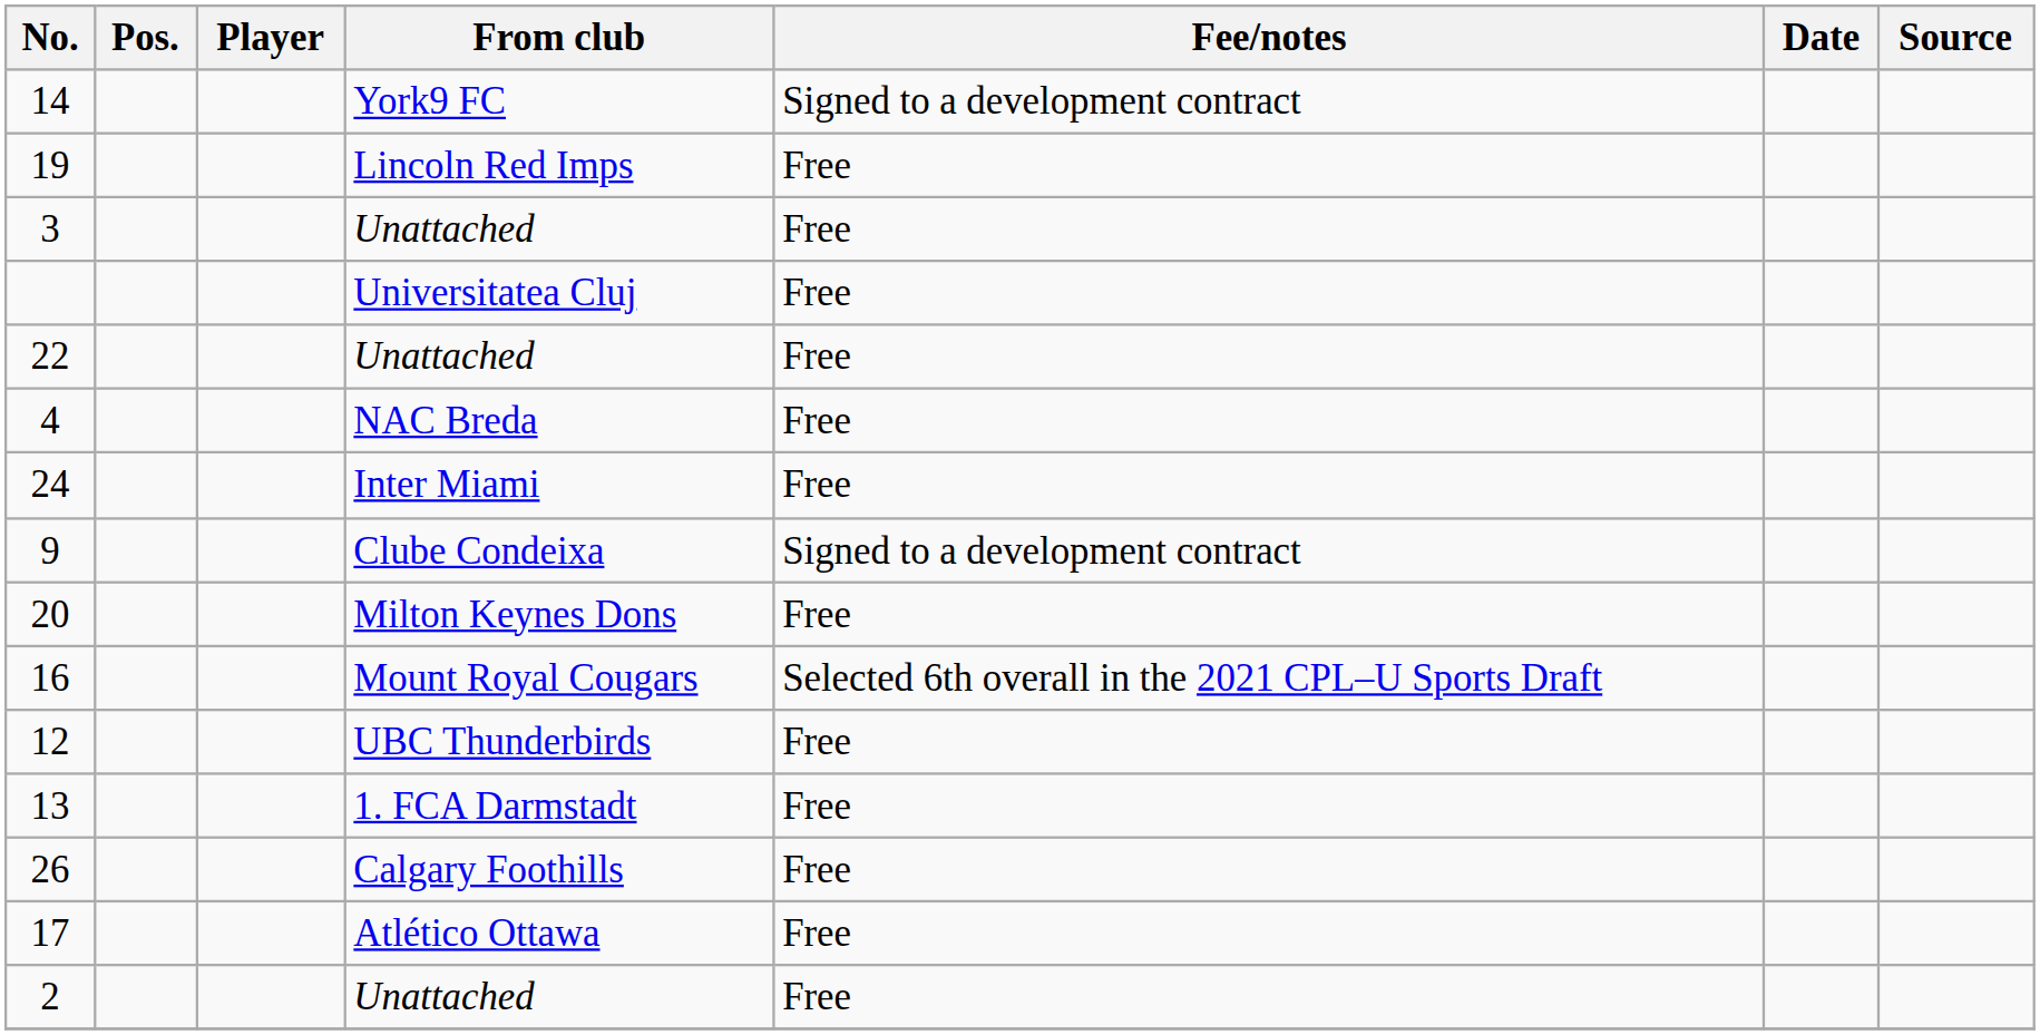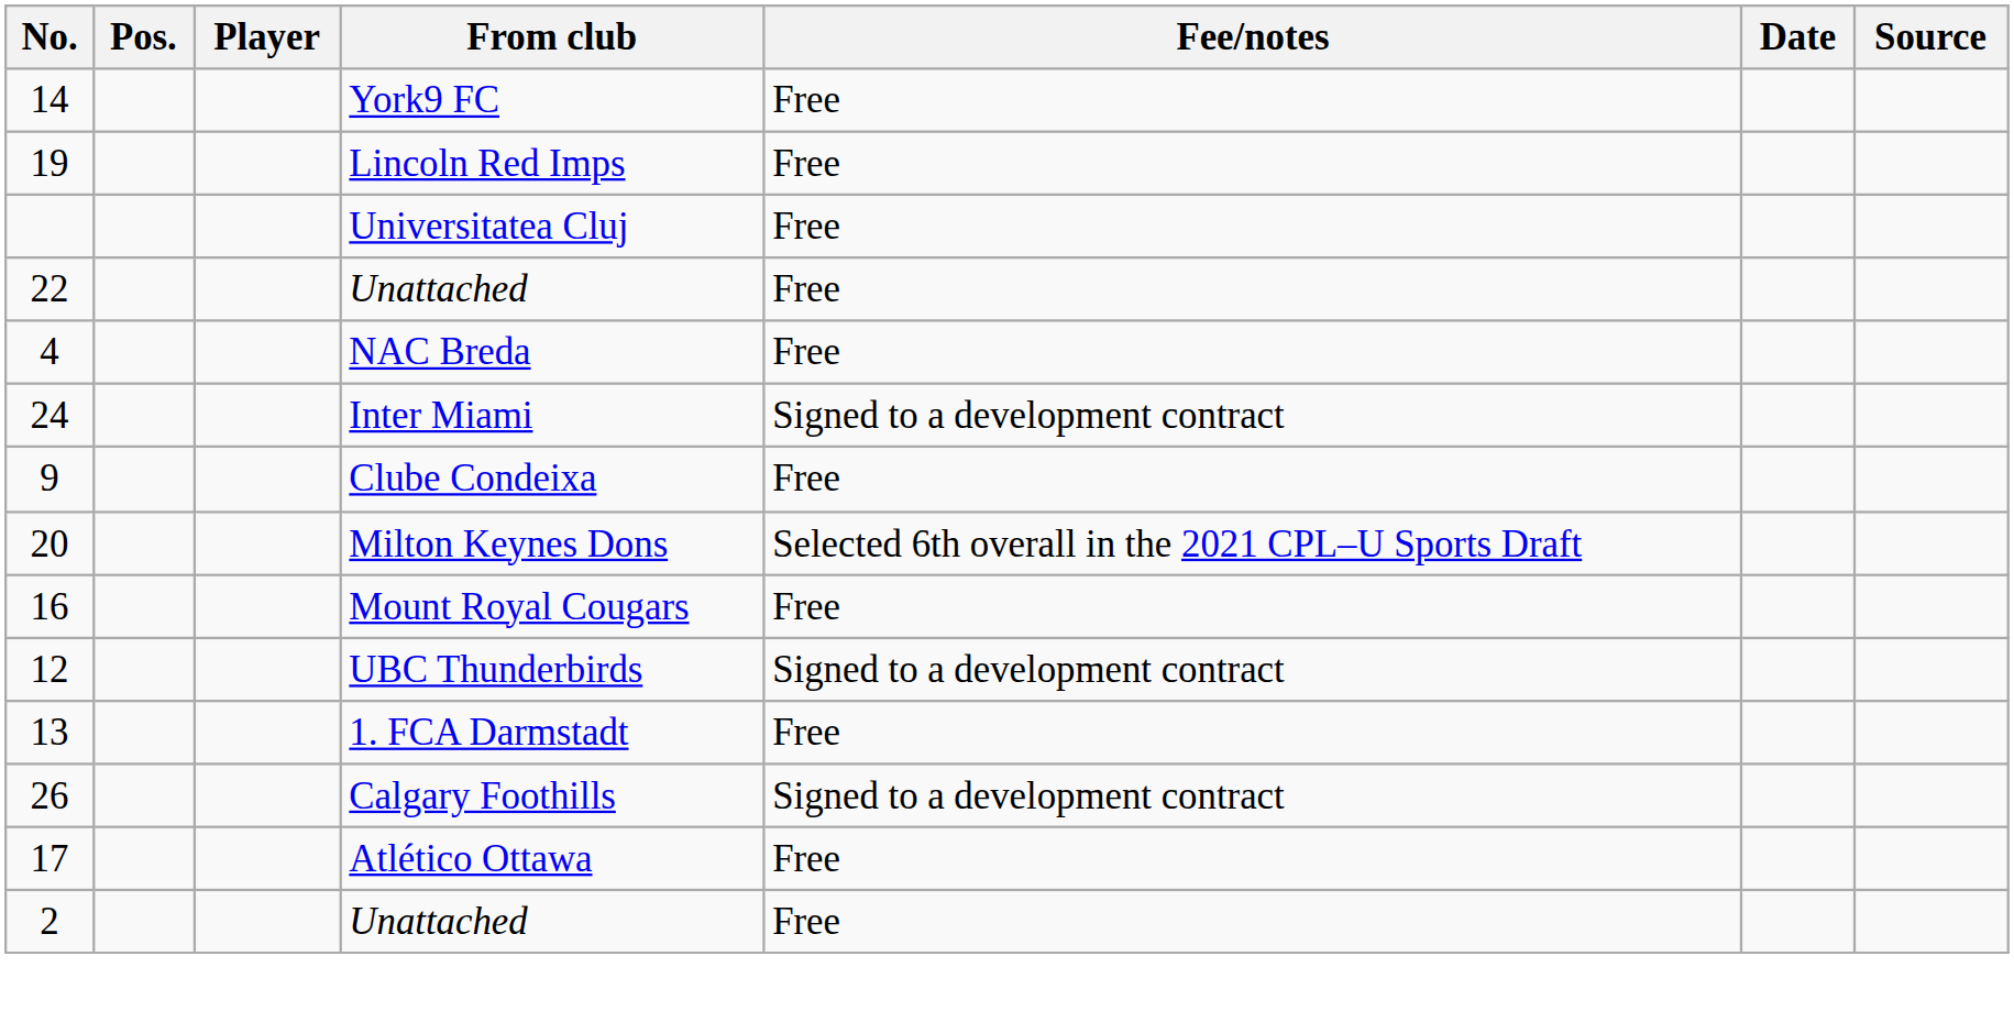14 | Fee/notes: Signed to a development contract -> Free
- row: 3 | Unattached | Free
24 | Fee/notes: Free -> Signed to a development contract
9 | Fee/notes: Signed to a development contract -> Free
20 | Fee/notes: Free -> Selected 6th overall in the 2021 CPL–U Sports Draft
16 | Fee/notes: Selected 6th overall in the 2021 CPL–U Sports Draft -> Free
12 | Fee/notes: Free -> Signed to a development contract
26 | Fee/notes: Free -> Signed to a development contract
